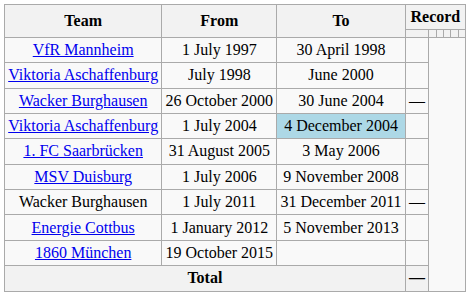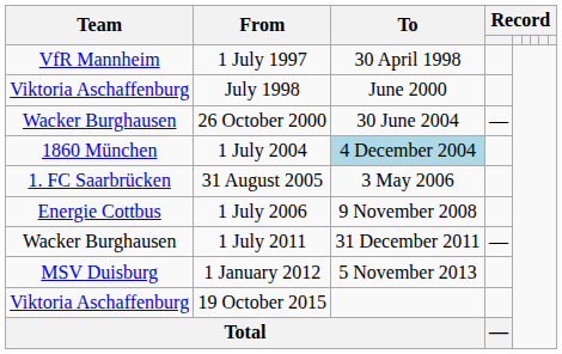1 July 2004 | Team: Viktoria Aschaffenburg -> 1860 München
1 July 2006 | Team: MSV Duisburg -> Energie Cottbus
1 January 2012 | Team: Energie Cottbus -> MSV Duisburg
19 October 2015 | Team: 1860 München -> Viktoria Aschaffenburg
